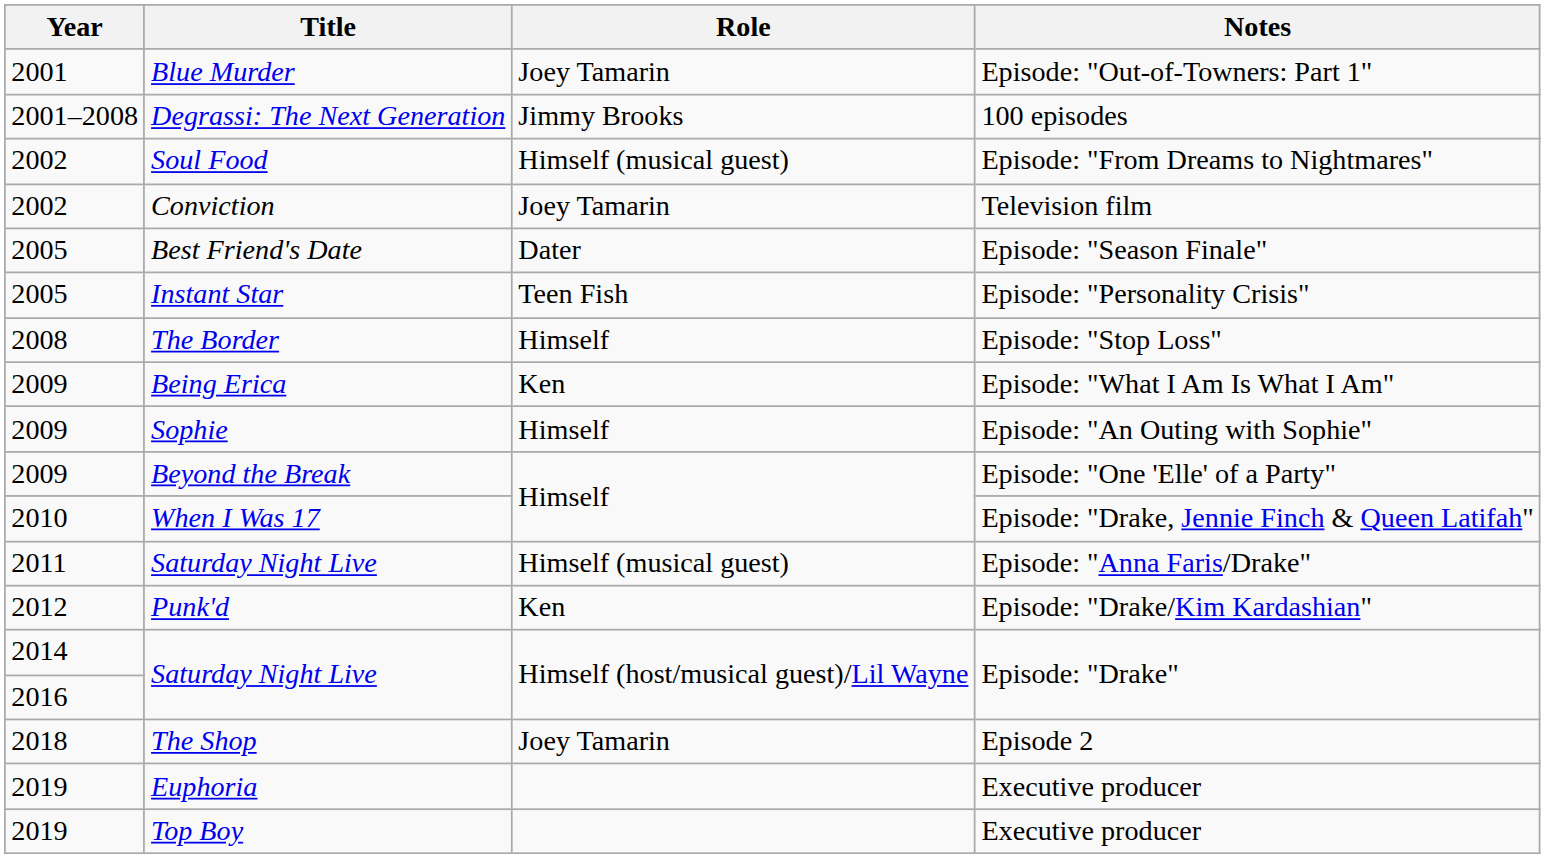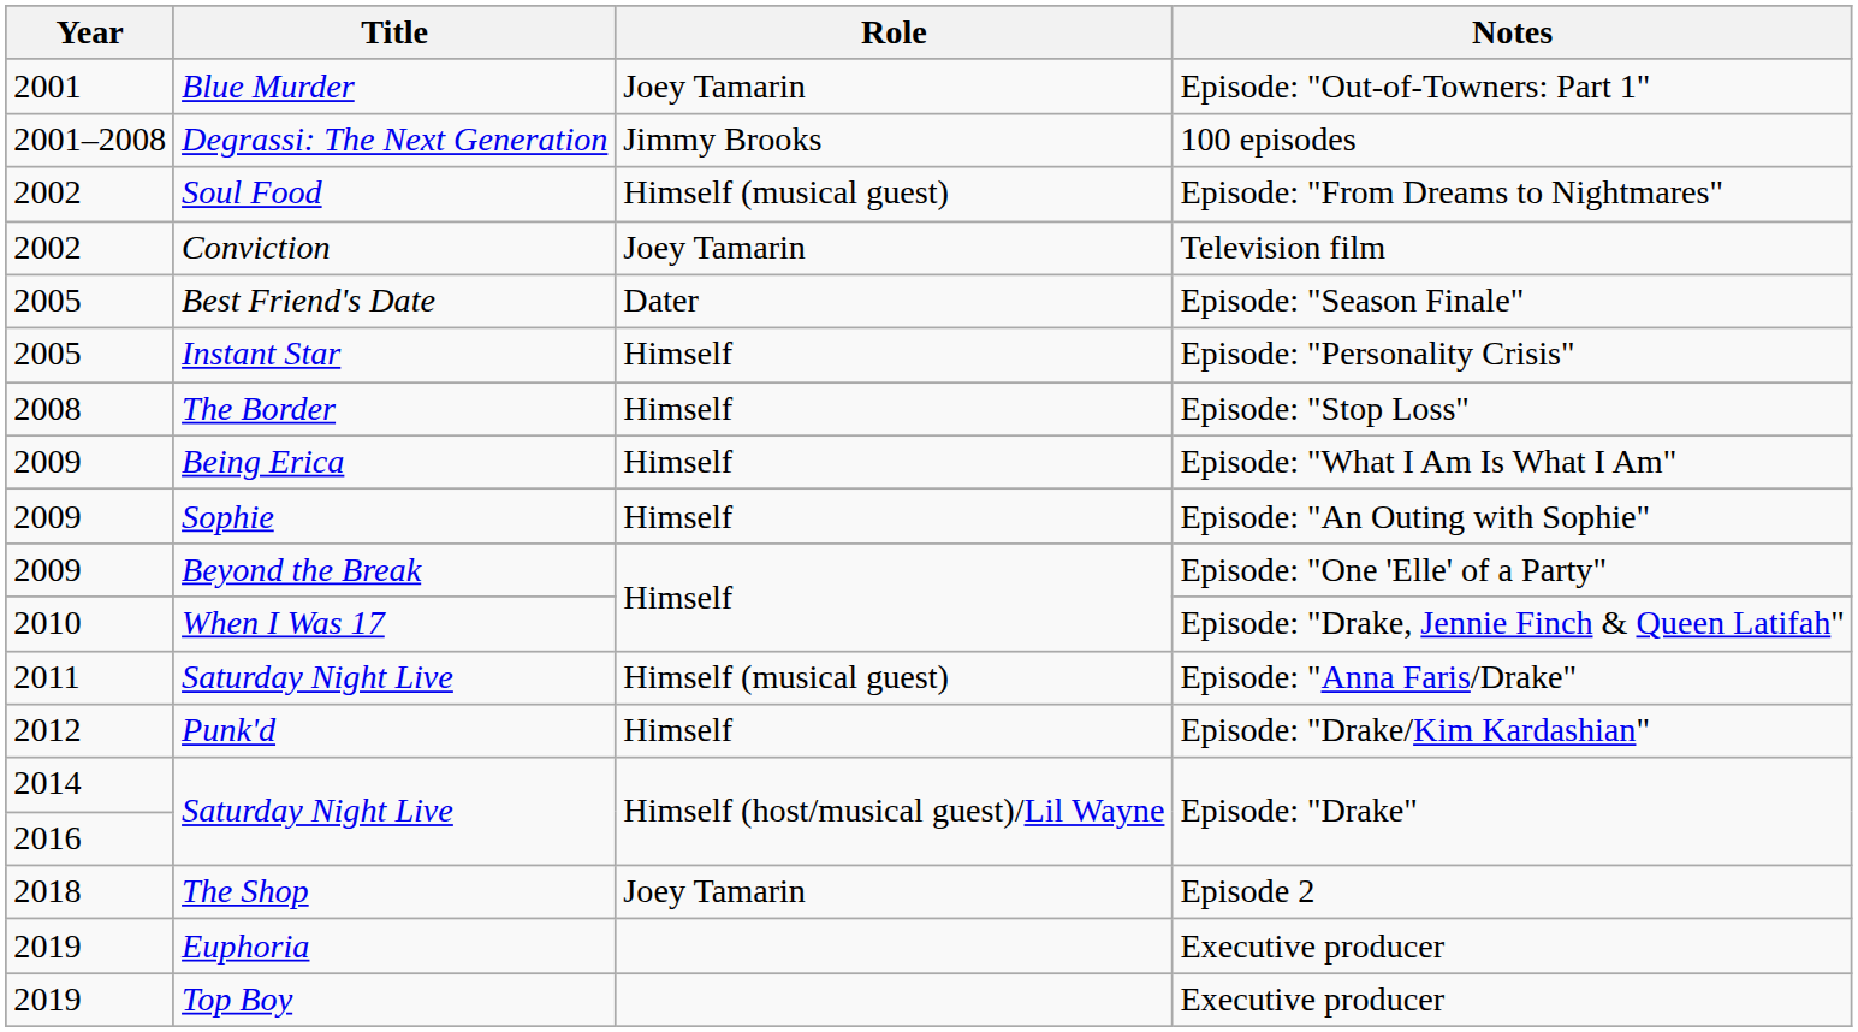Instant Star | Role: Teen Fish -> Himself
Being Erica | Role: Ken -> Himself
Punk'd | Role: Ken -> Himself
